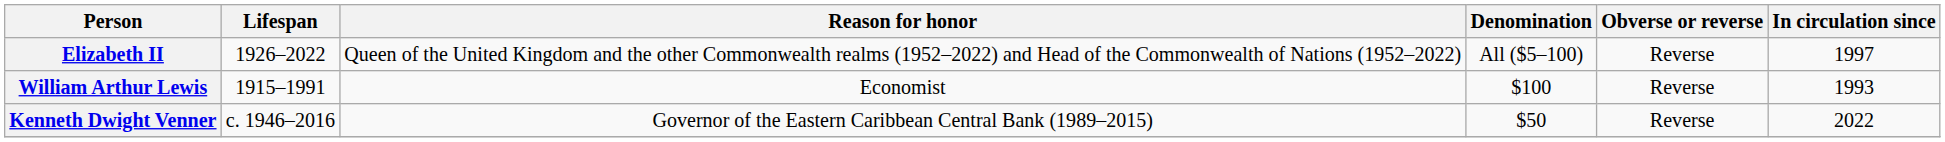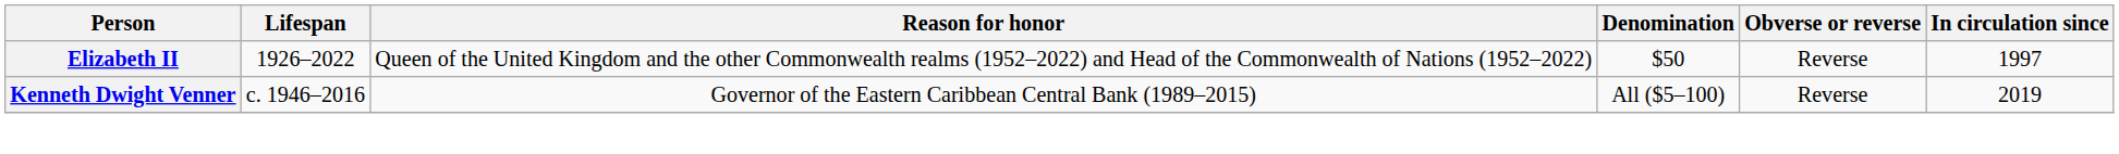Elizabeth II | Denomination: All ($5–100) -> $50
- row: William Arthur Lewis | 1915–1991 | Economist | $100 | Reverse | 1993
Kenneth Dwight Venner | Denomination: $50 -> All ($5–100)
Kenneth Dwight Venner | In circulation since: 2022 -> 2019
